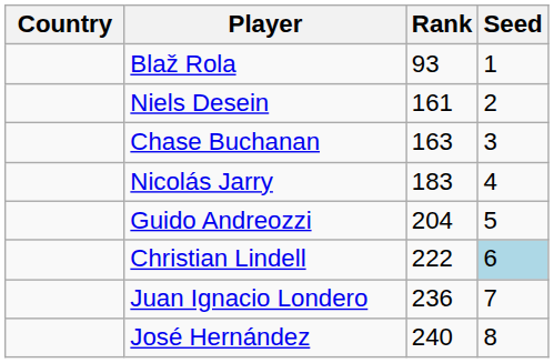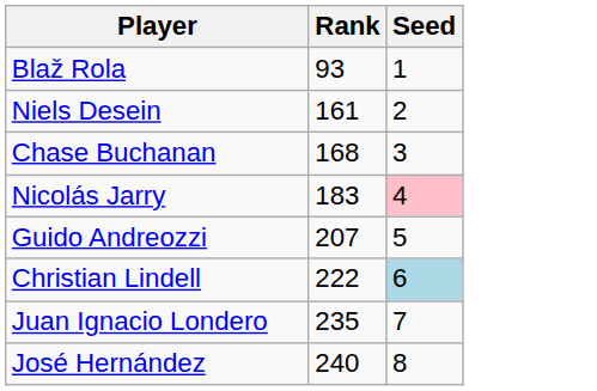- column: Country
Chase Buchanan | Rank: 163 -> 168
Nicolás Jarry | Seed: no background -> pink background
Guido Andreozzi | Rank: 204 -> 207
Juan Ignacio Londero | Rank: 236 -> 235
